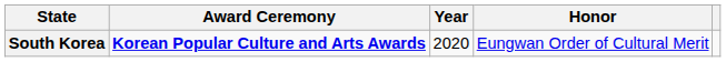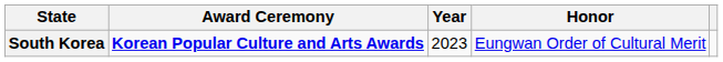South Korea | Year: 2020 -> 2023
